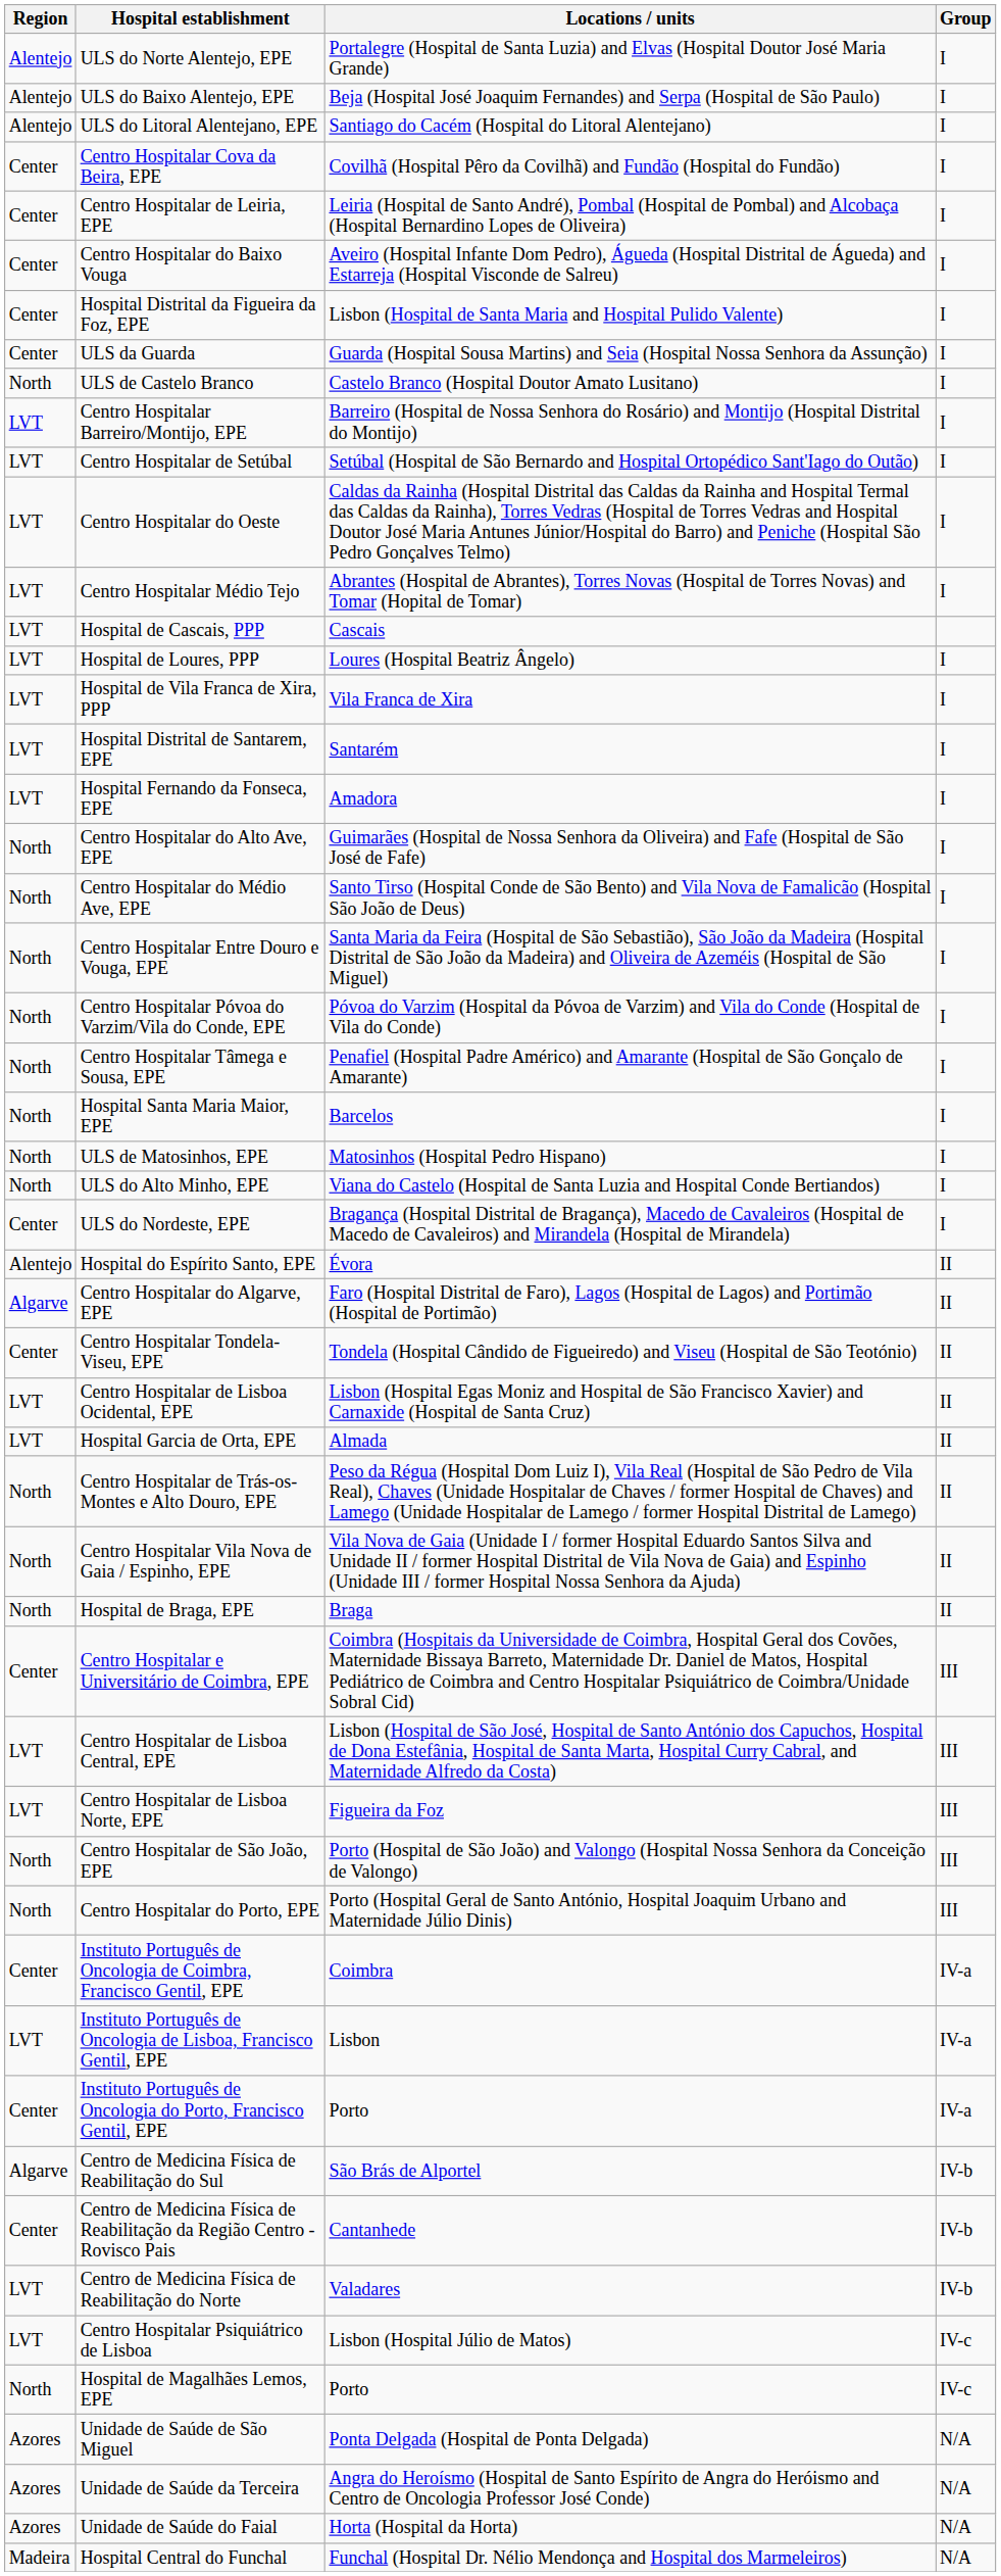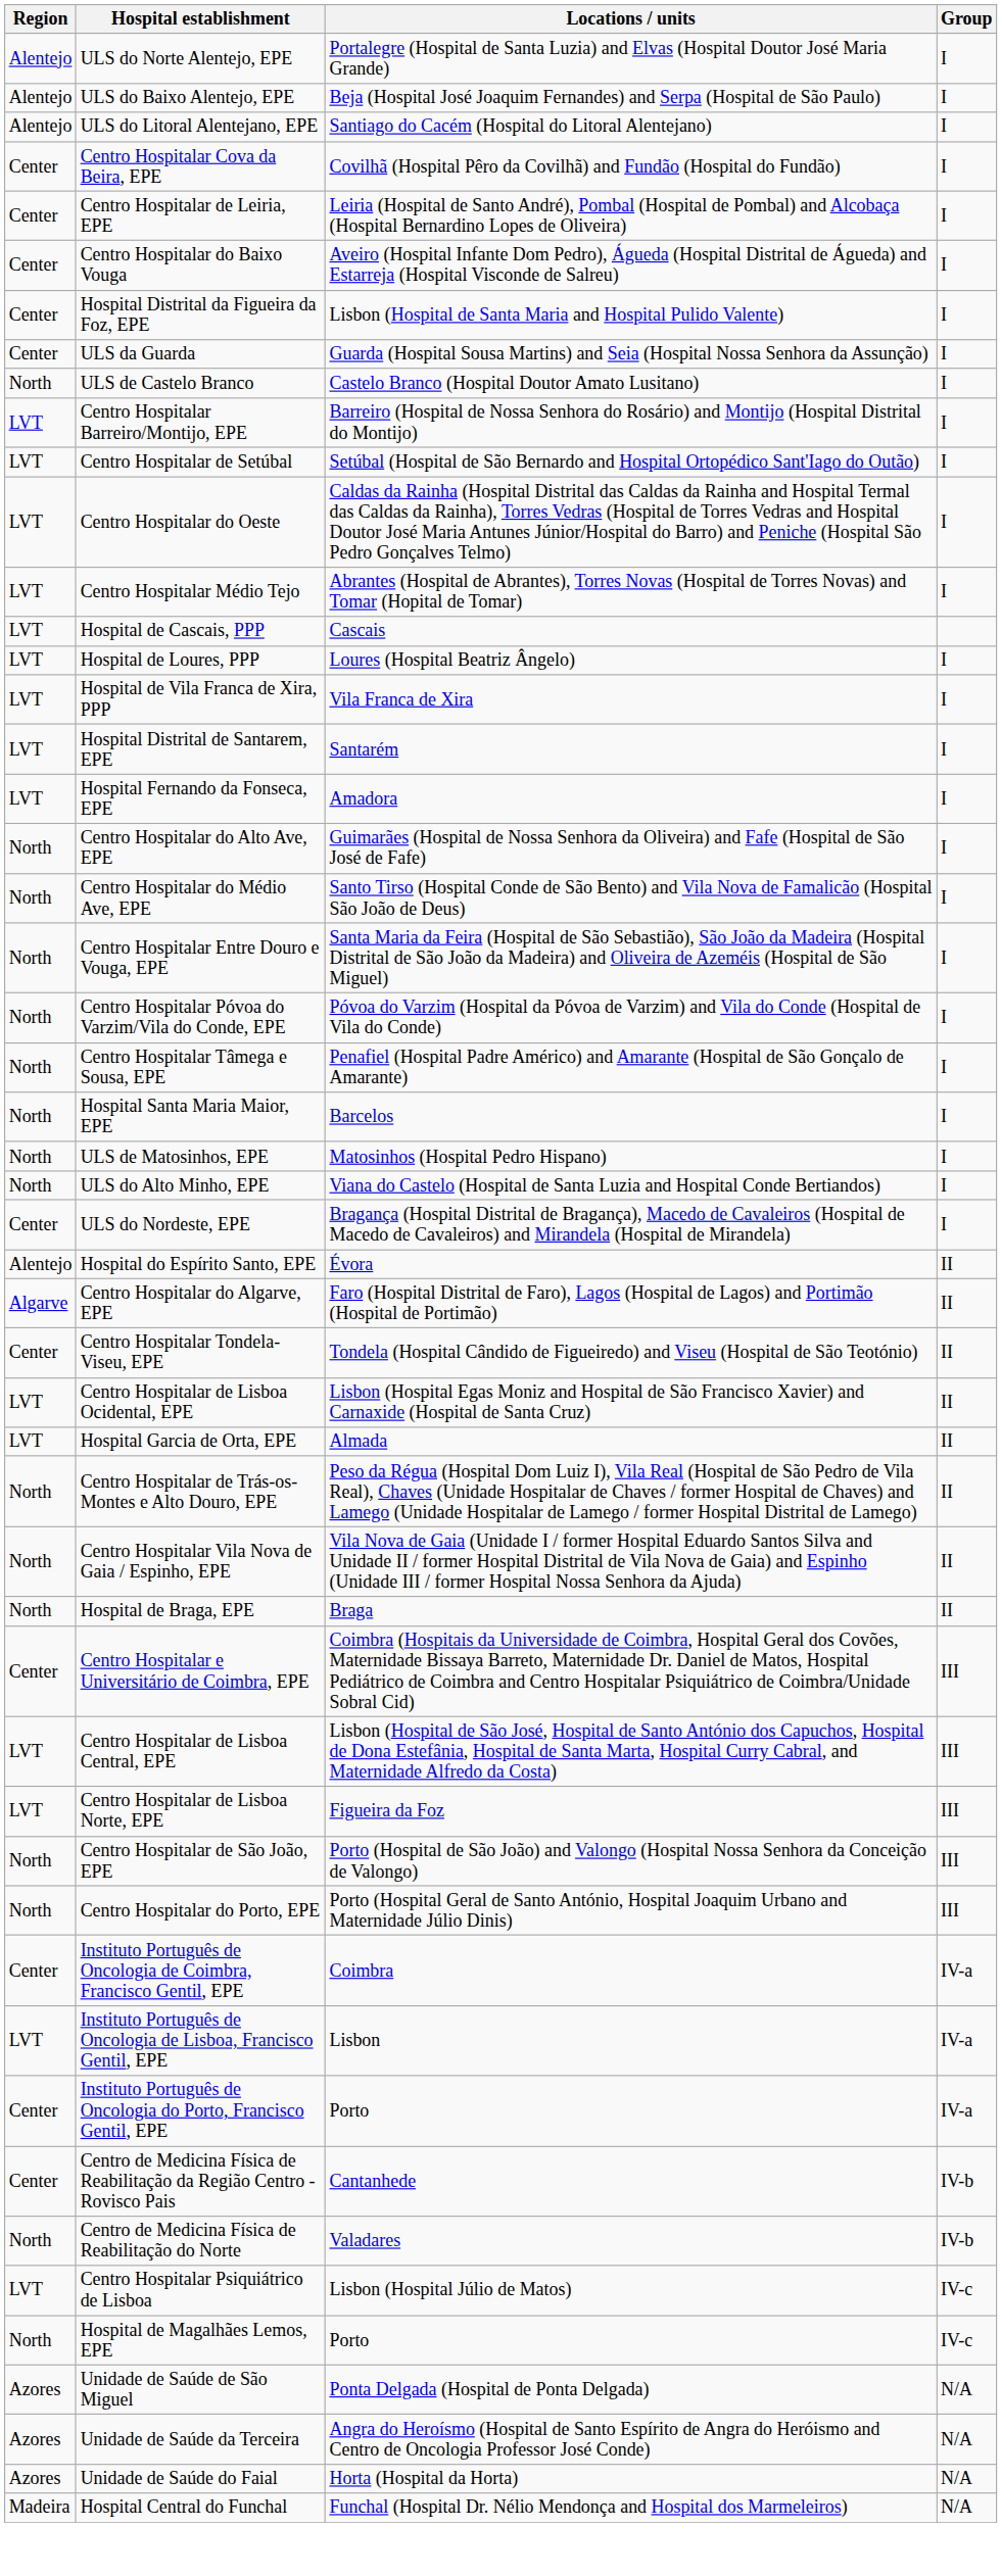- row: Algarve | Centro de Medicina Física de Reabilitação do Sul | São Brás de Alportel | IV-b
Centro de Medicina Física de Reabilitação do Norte | Region: LVT -> North
